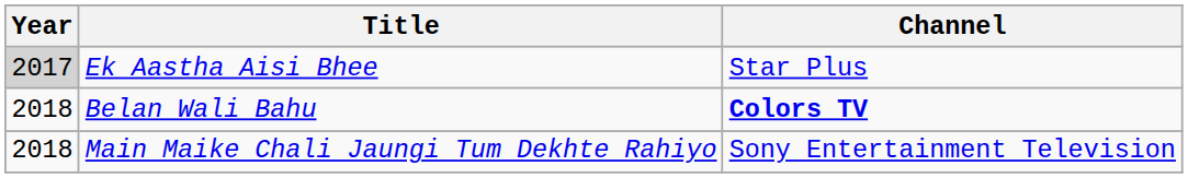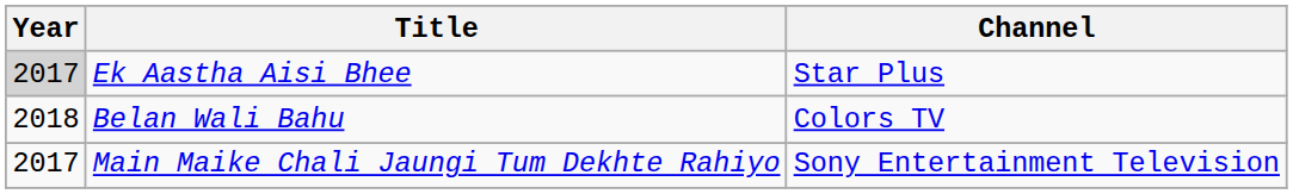Belan Wali Bahu | Channel: bold -> normal
Main Maike Chali Jaungi Tum Dekhte Rahiyo | Year: 2018 -> 2017
